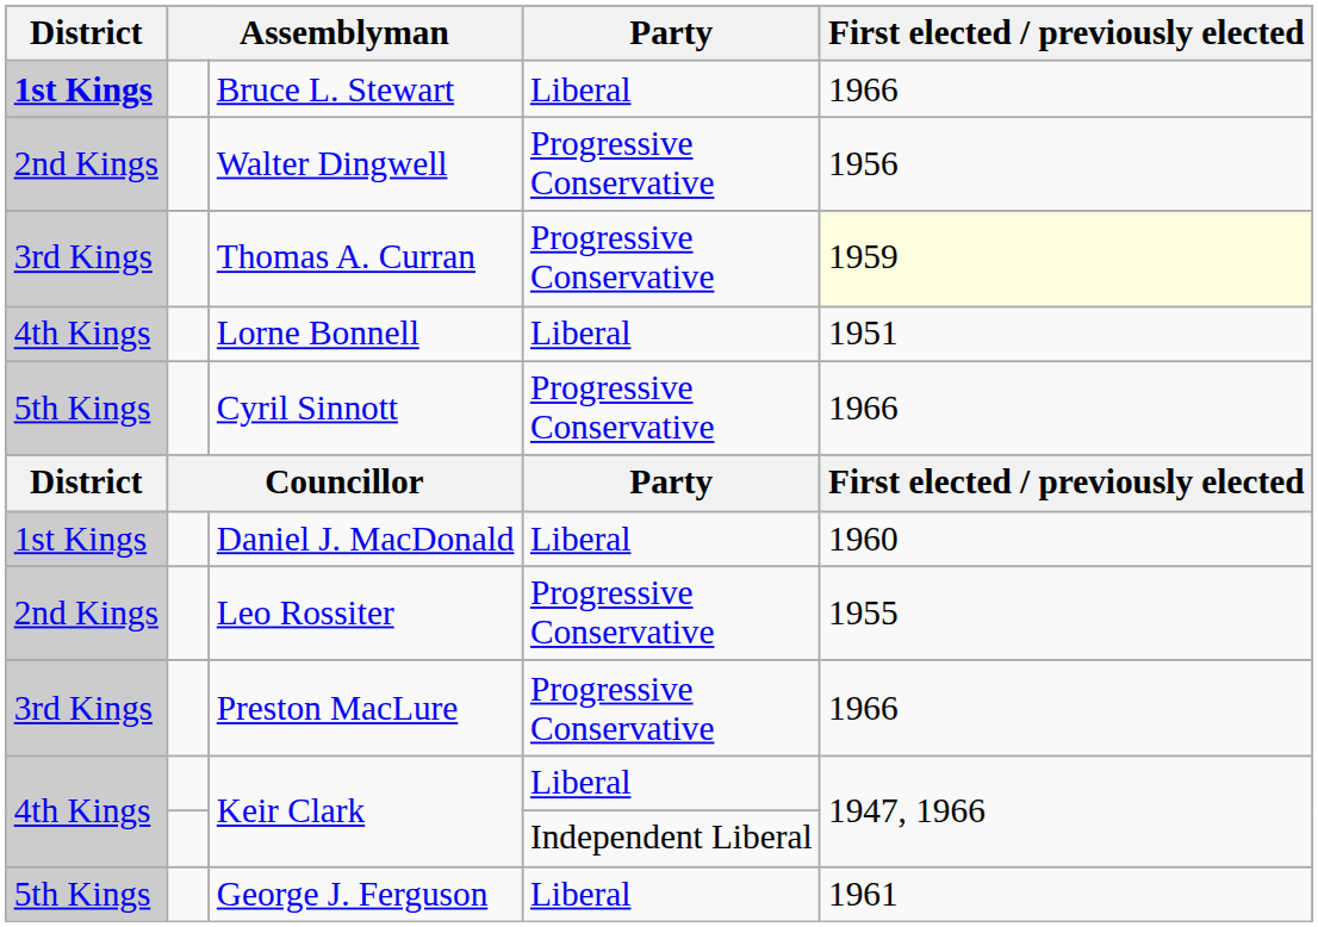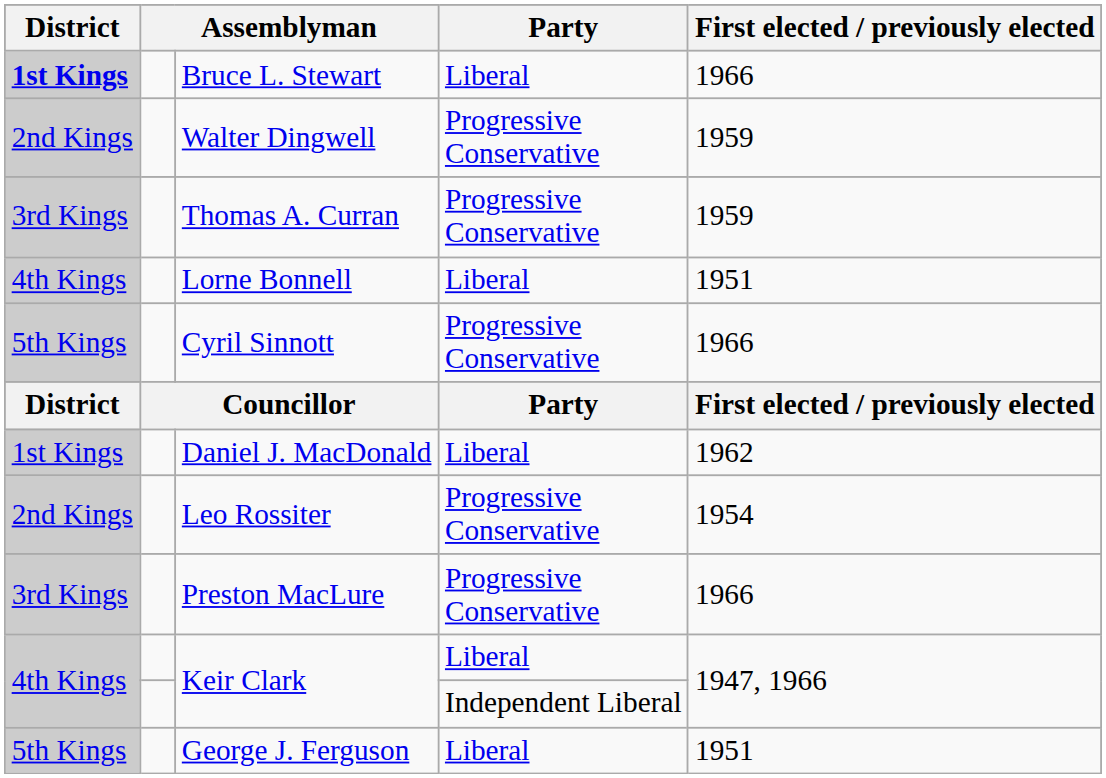Walter Dingwell | First elected / previously elected: 1956 -> 1959
Thomas A. Curran | First elected / previously elected: lightyellow background -> no background
Daniel J. MacDonald | First elected / previously elected: 1960 -> 1962
Leo Rossiter | First elected / previously elected: 1955 -> 1954
George J. Ferguson | First elected / previously elected: 1961 -> 1951
